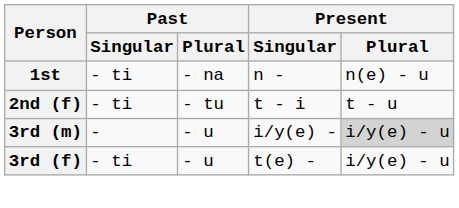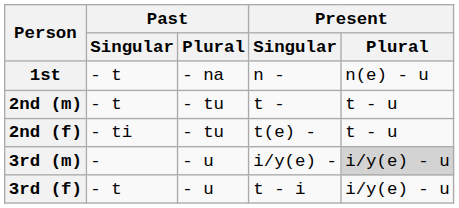1st | Past / Singular: - ti -> - t
+ row: 2nd (m) | - t | - tu | t - | t - u
2nd (f) | Present / Singular: t - i -> t(e) -
3rd (f) | Past / Singular: - ti -> - t
3rd (f) | Present / Singular: t(e) - -> t - i
